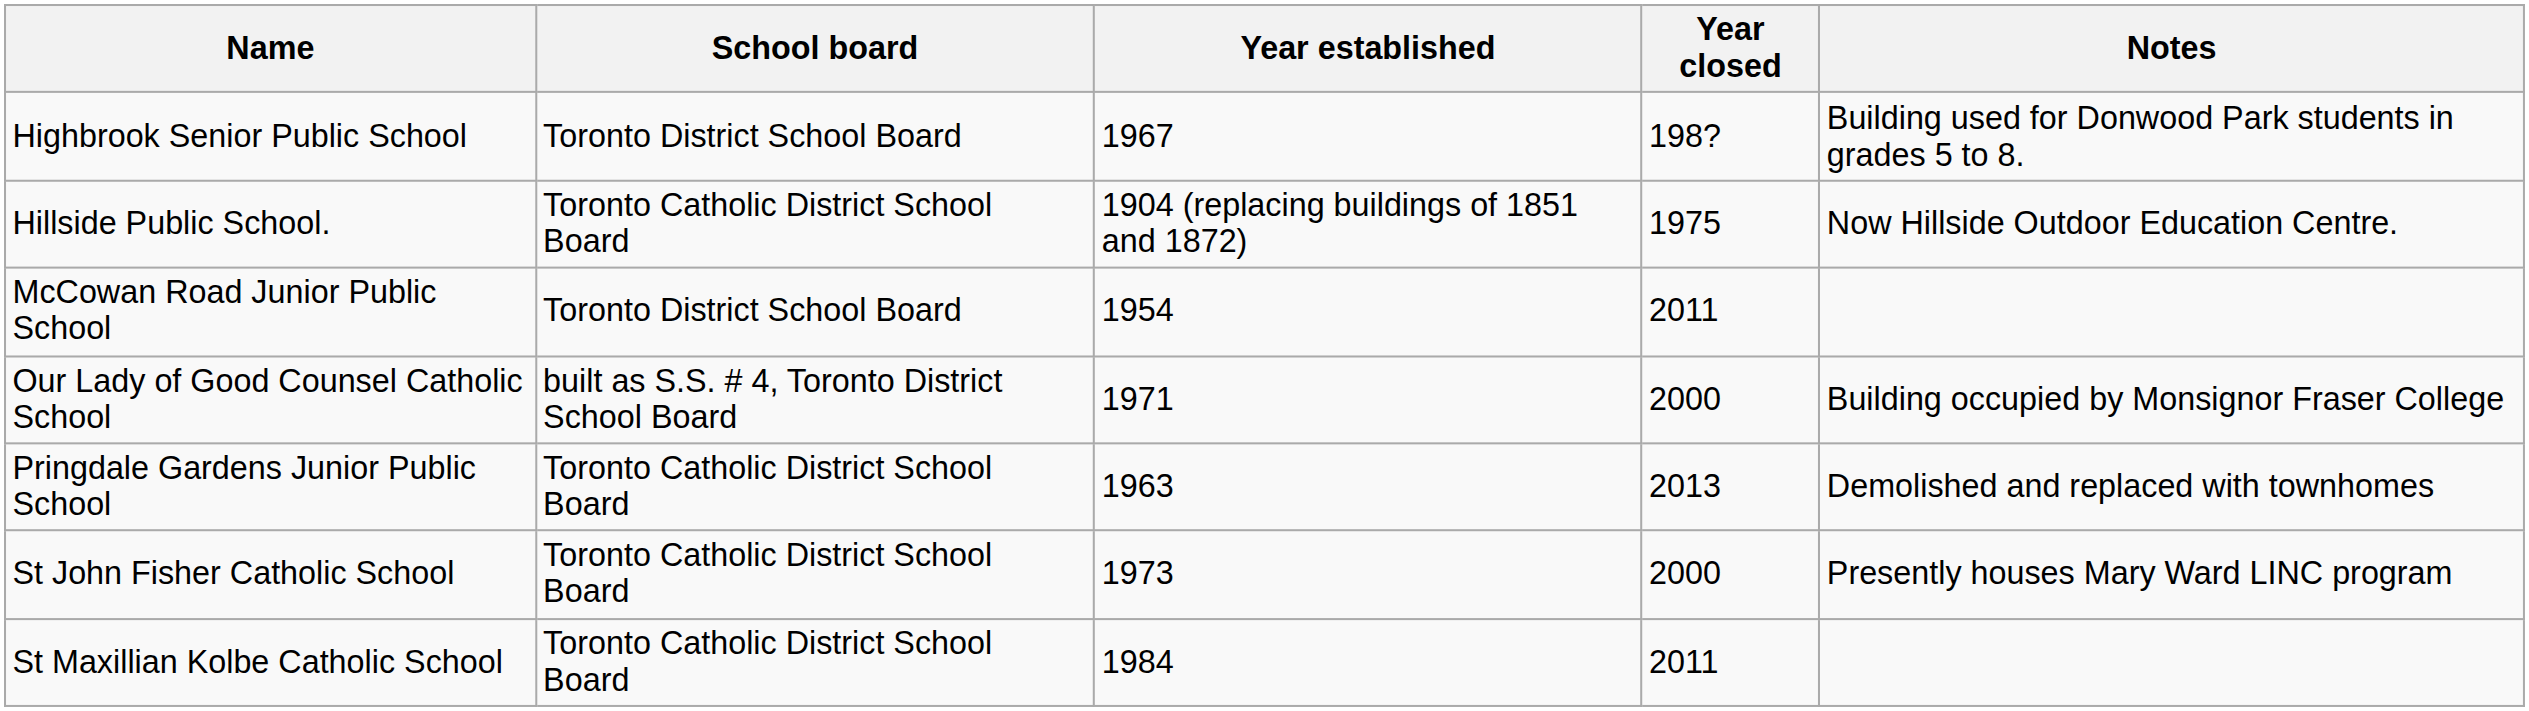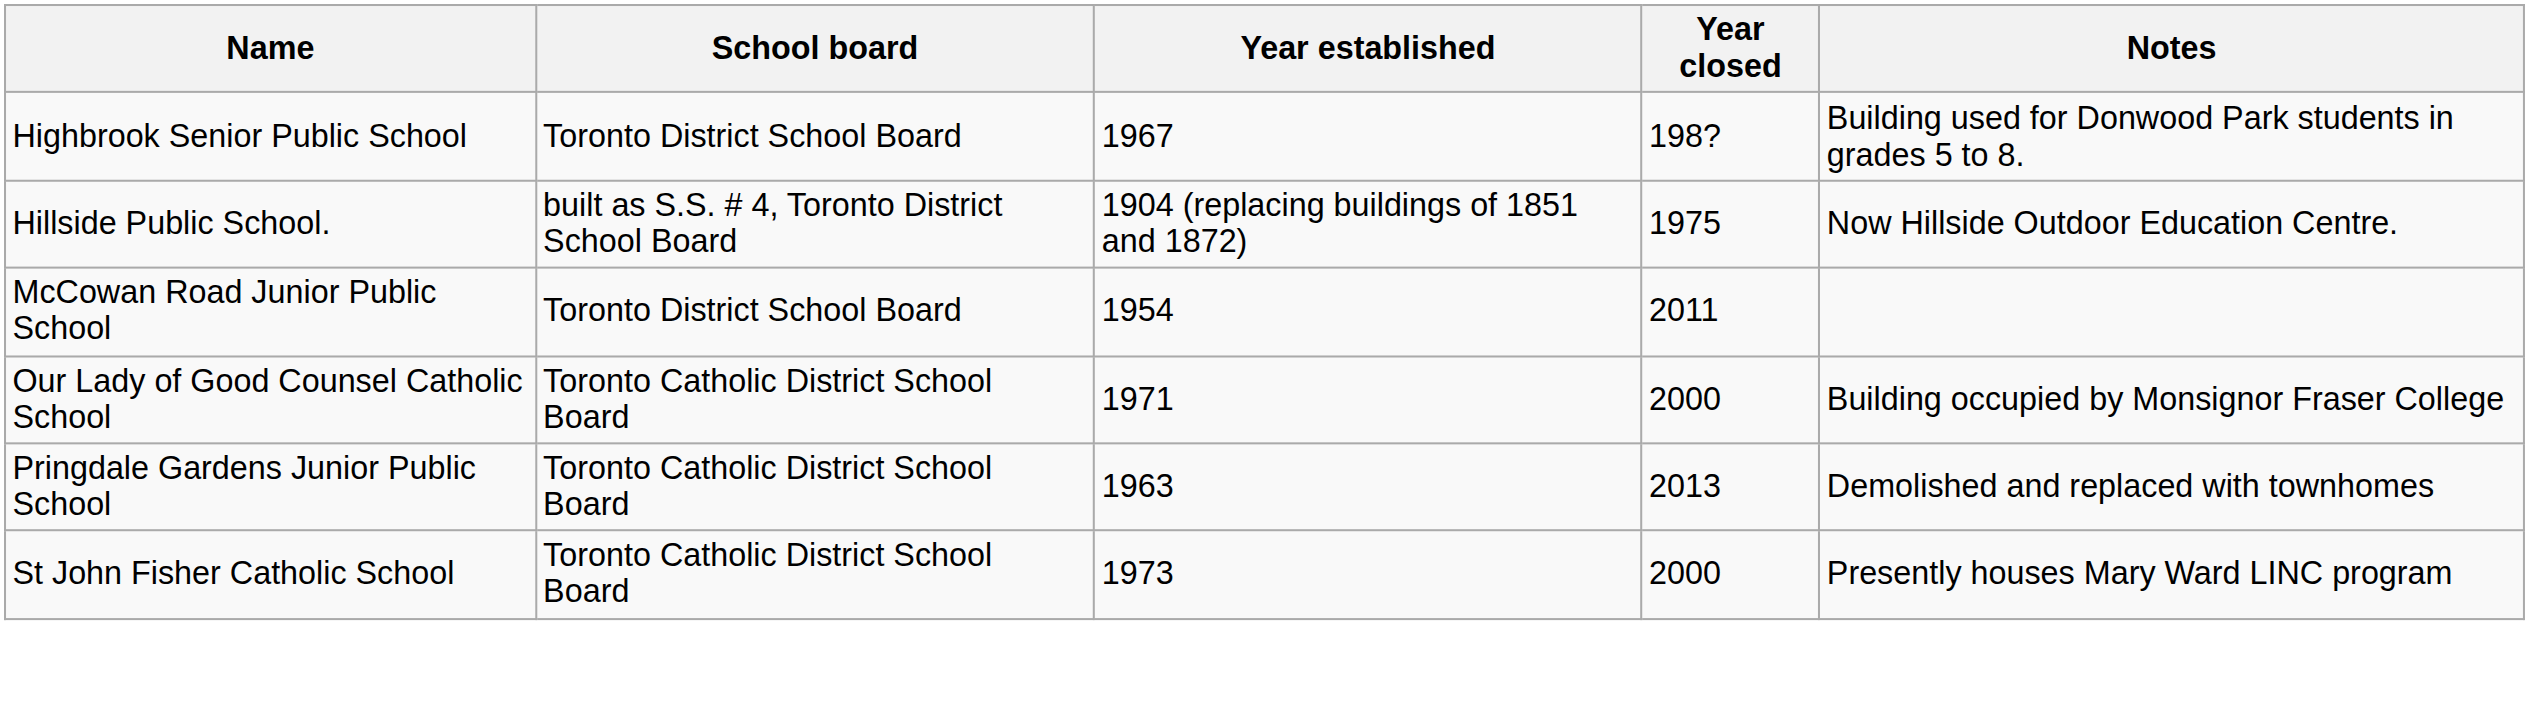Hillside Public School. | School board: Toronto Catholic District School Board -> built as S.S. # 4, Toronto District School Board
Our Lady of Good Counsel Catholic School | School board: built as S.S. # 4, Toronto District School Board -> Toronto Catholic District School Board
- row: St Maxillian Kolbe Catholic School | Toronto Catholic District School Board | 1984 | 2011
